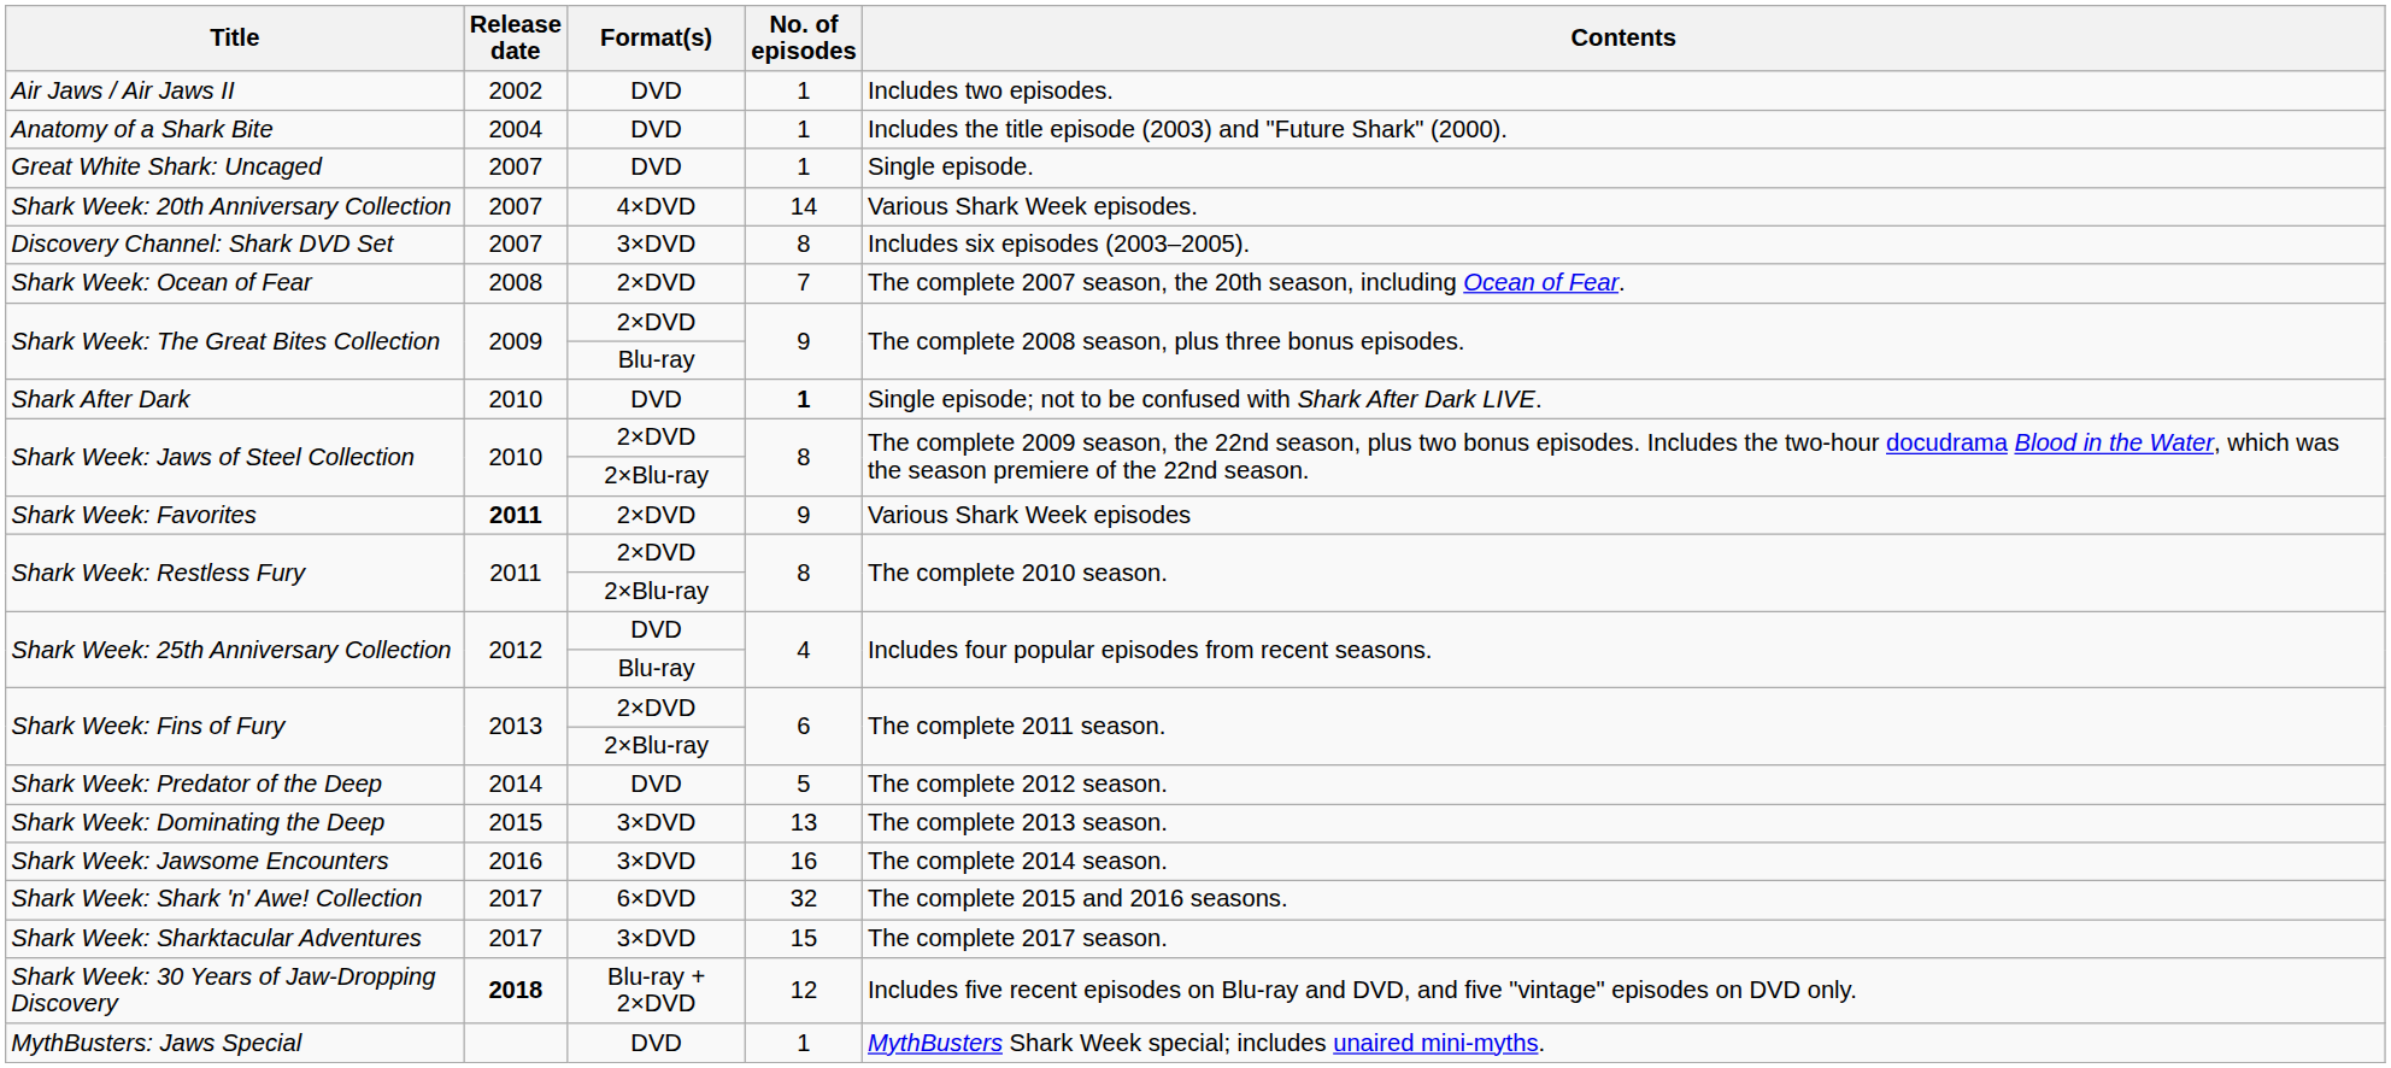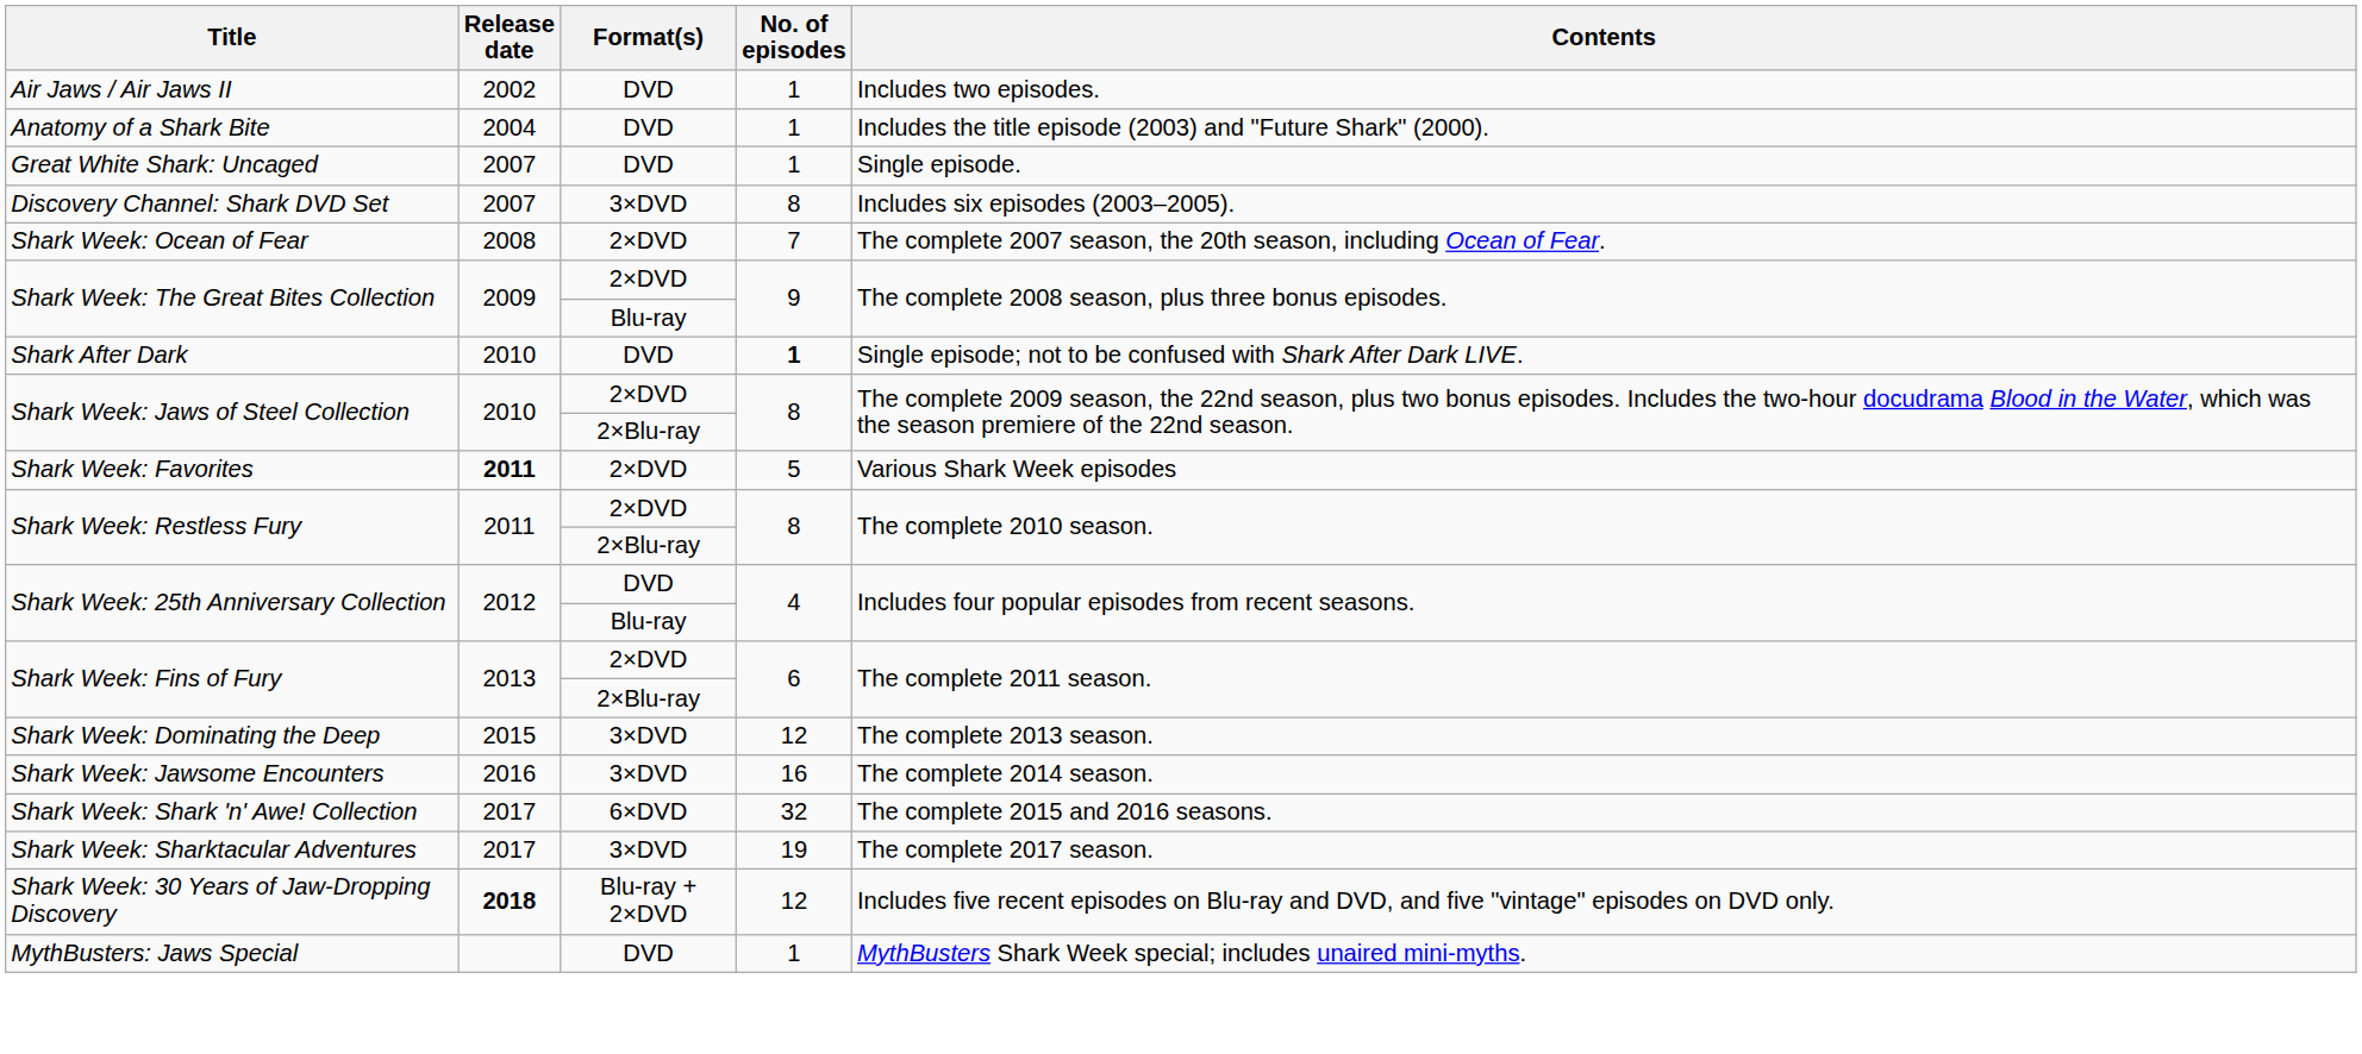- row: Shark Week: 20th Anniversary Collection | 2007 | 4×DVD | 14 | Various Shark Week episodes.
Shark Week: Favorites | No. of episodes: 9 -> 5
- row: Shark Week: Predator of the Deep | 2014 | DVD | 5 | The complete 2012 season.
Shark Week: Dominating the Deep | No. of episodes: 13 -> 12
Shark Week: Sharktacular Adventures | No. of episodes: 15 -> 19
